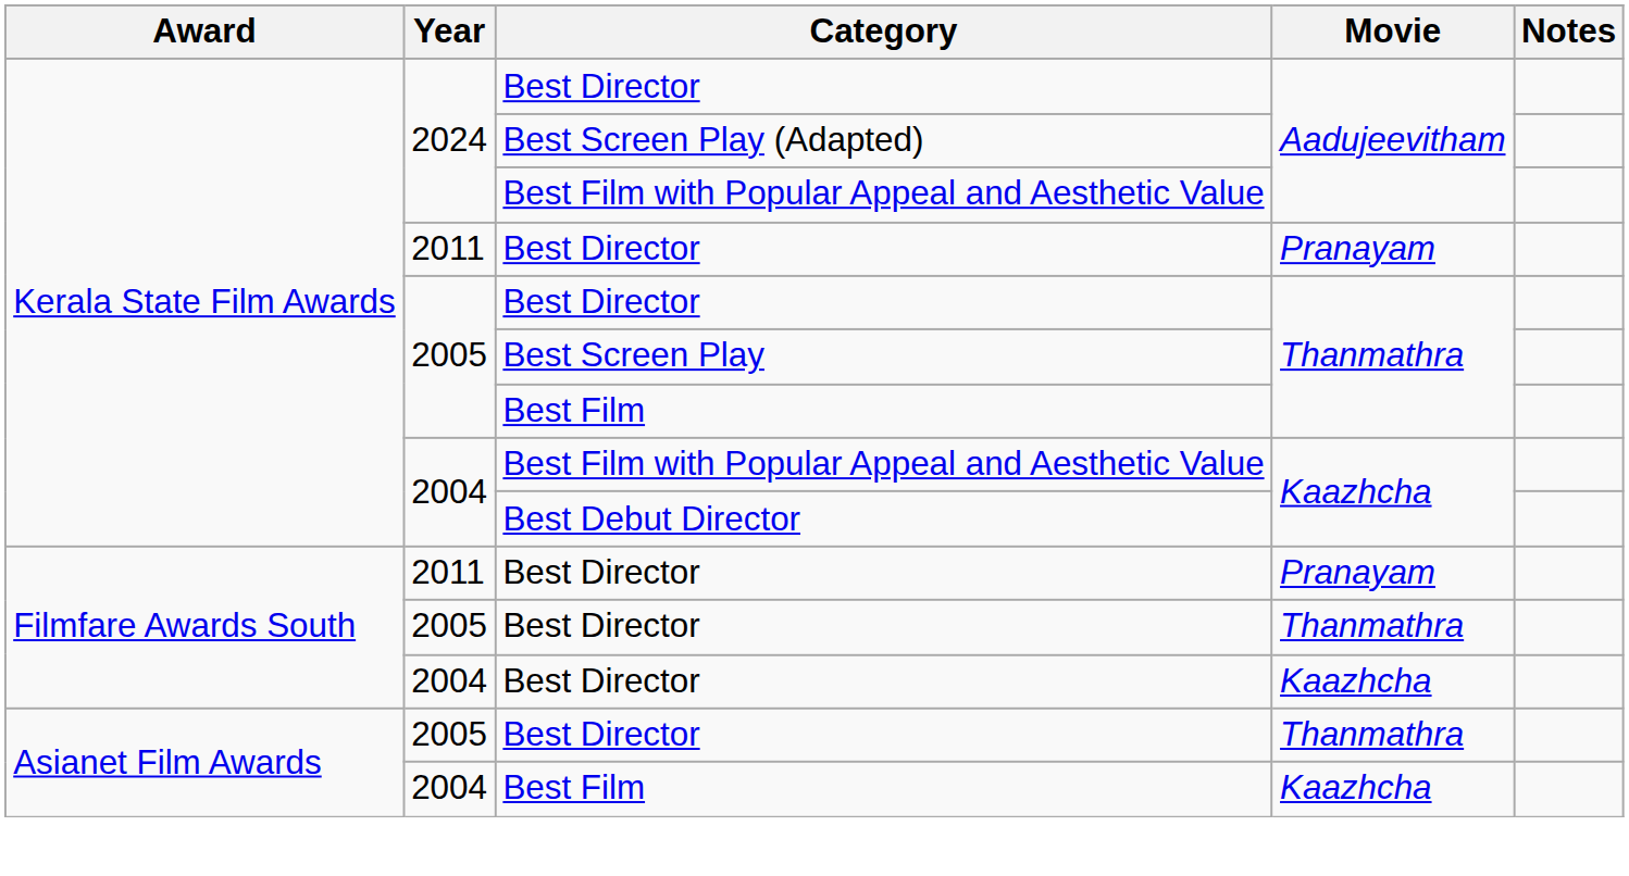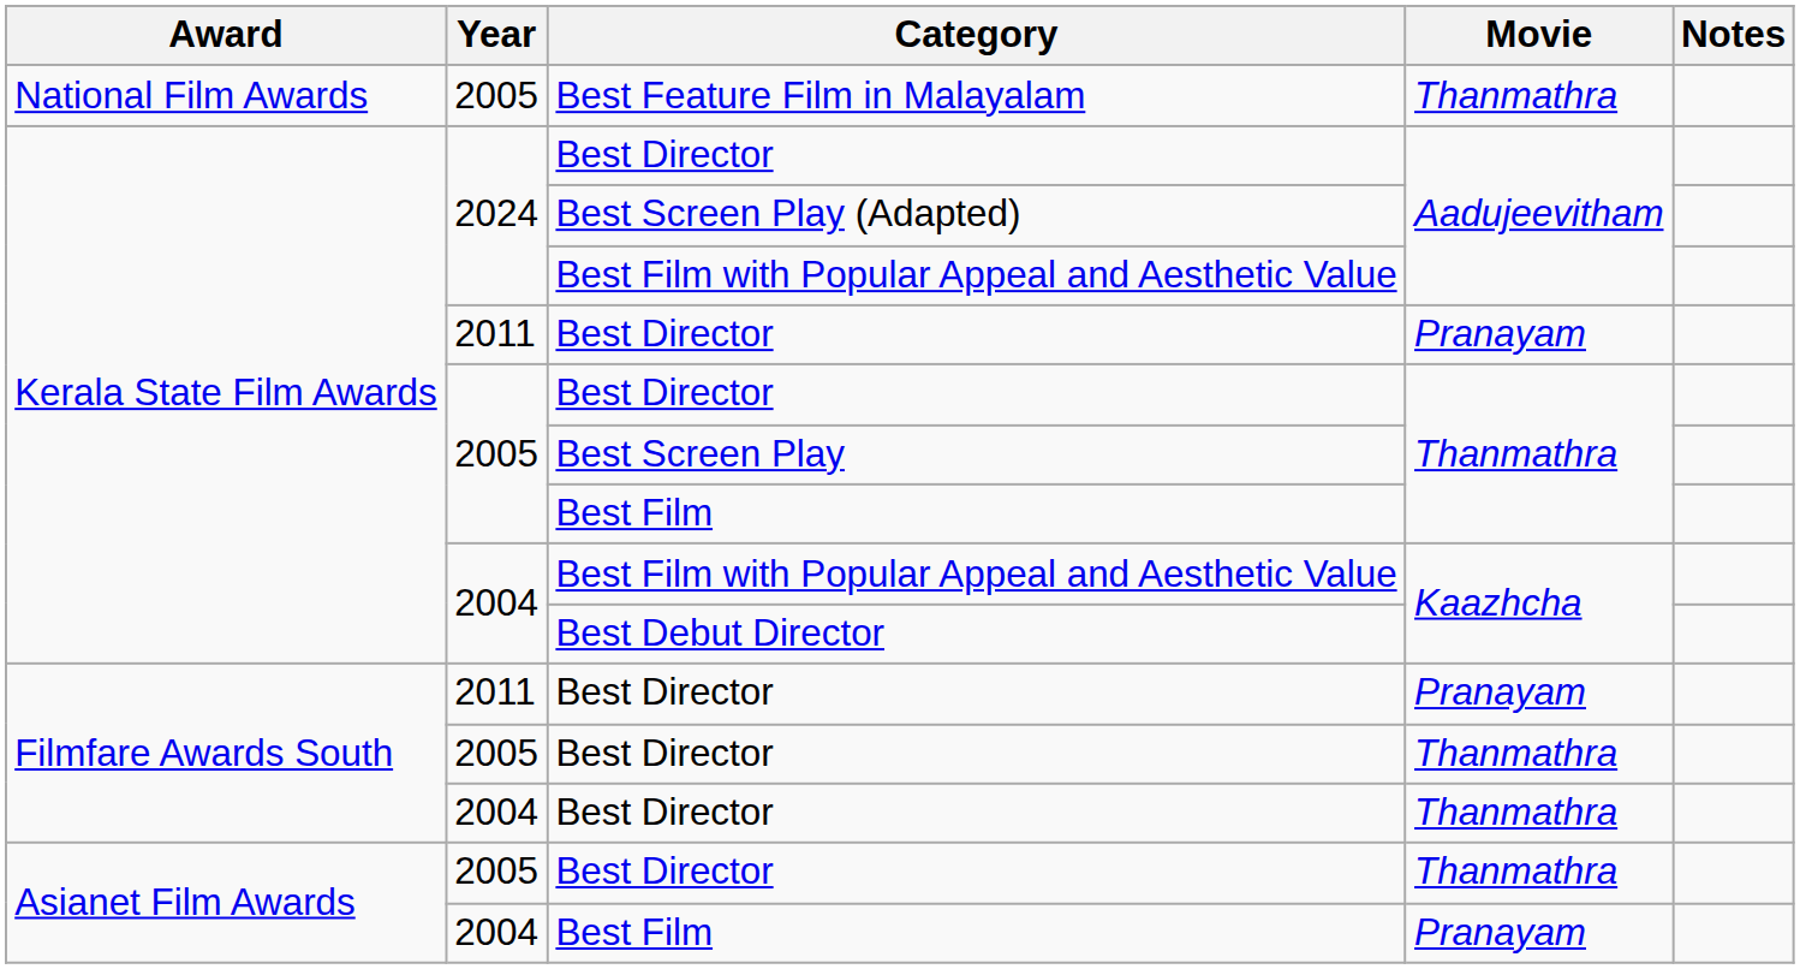+ row: National Film Awards | 2005 | Best Feature Film in Malayalam | Thanmathra
2004 / Best Director | Movie: Kaazhcha -> Thanmathra
2004 / Best Film | Movie: Kaazhcha -> Pranayam
